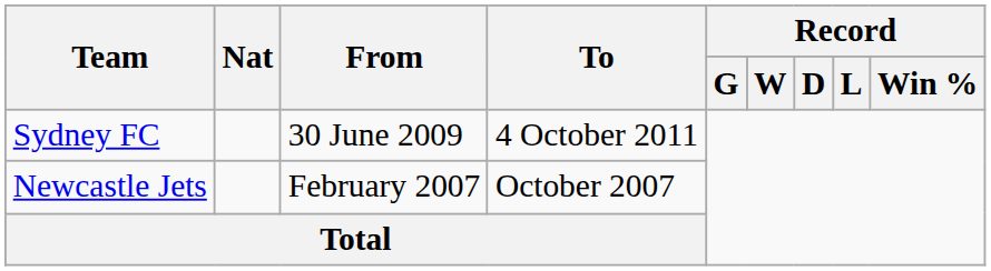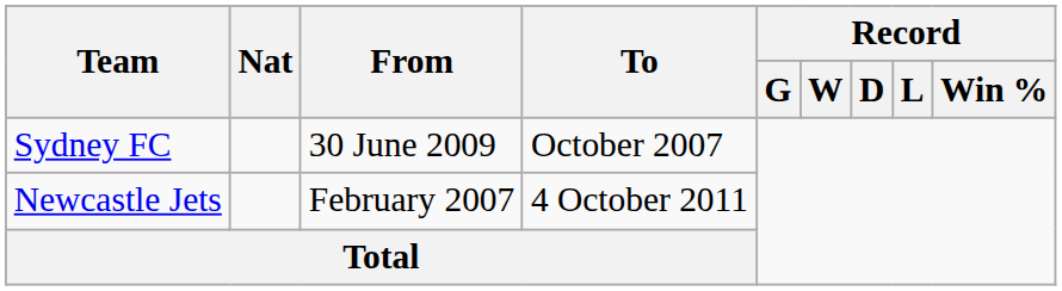Sydney FC | To: 4 October 2011 -> October 2007
Newcastle Jets | To: October 2007 -> 4 October 2011
